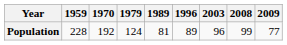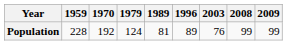Population | 2003: 96 -> 76
Population | 2009: 77 -> 99
